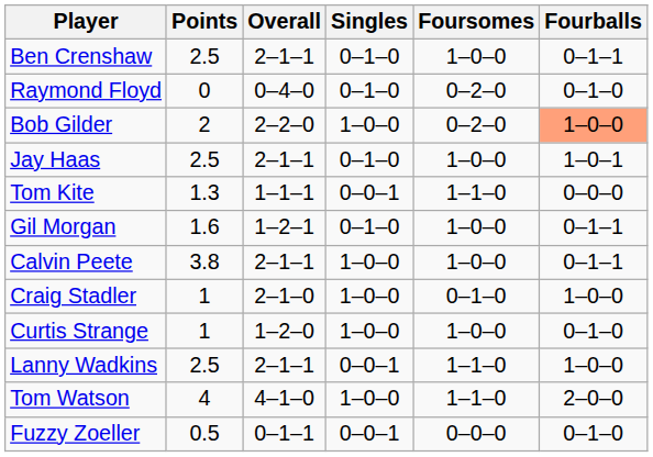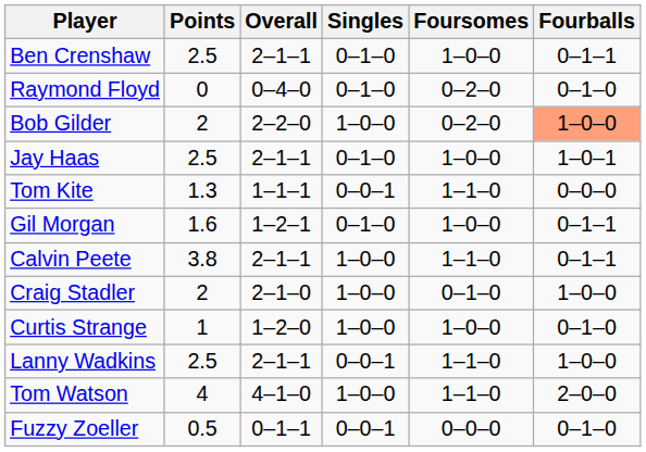Calvin Peete | Foursomes: 1–0–0 -> 1–1–0
Craig Stadler | Points: 1 -> 2
